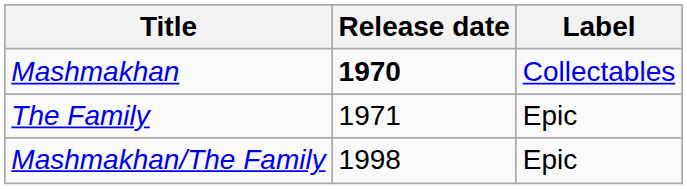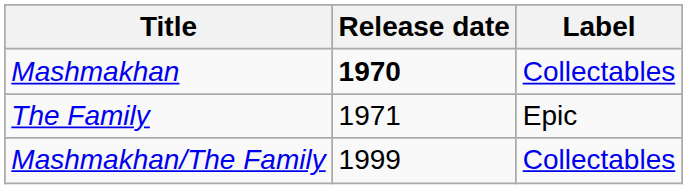Mashmakhan/The Family | Release date: 1998 -> 1999
Mashmakhan/The Family | Label: Epic -> Collectables
